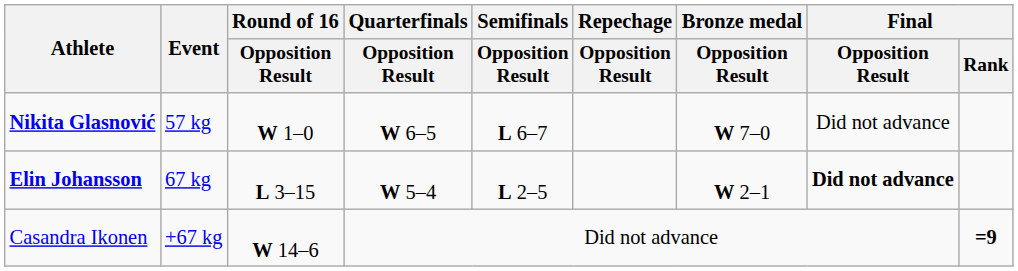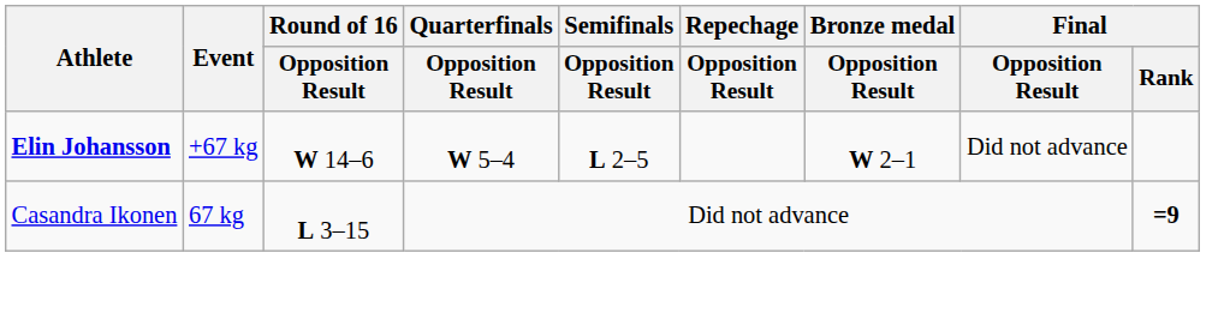- row: Nikita Glasnović | 57 kg | W 1–0 | W 6–5 | L 6–7 | W 7–0 | Did not advance
Elin Johansson | Event: 67 kg -> +67 kg
Elin Johansson | Round of 16 / Opposition Result: L 3–15 -> W 14–6
Elin Johansson | Final / Opposition Result: bold -> normal
Casandra Ikonen | Event: +67 kg -> 67 kg
Casandra Ikonen | Round of 16 / Opposition Result: W 14–6 -> L 3–15
